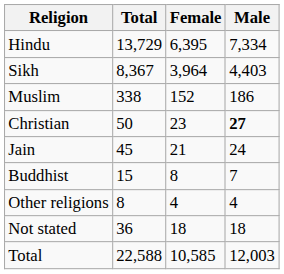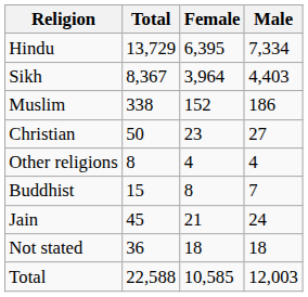Christian | Male: bold -> normal
rows swapped: Jain <-> Other religions
